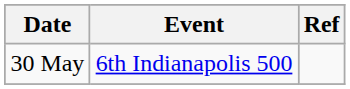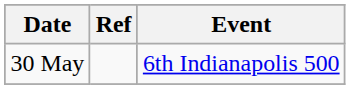columns swapped: Event <-> Ref
